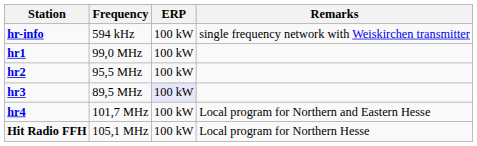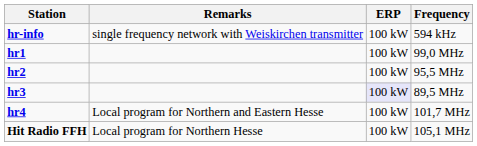columns swapped: Frequency <-> Remarks
